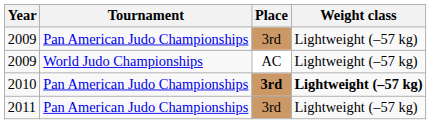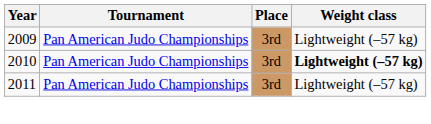- row: 2009 | World Judo Championships | AC | Lightweight (–57 kg)
2010 | Place: bold -> normal
